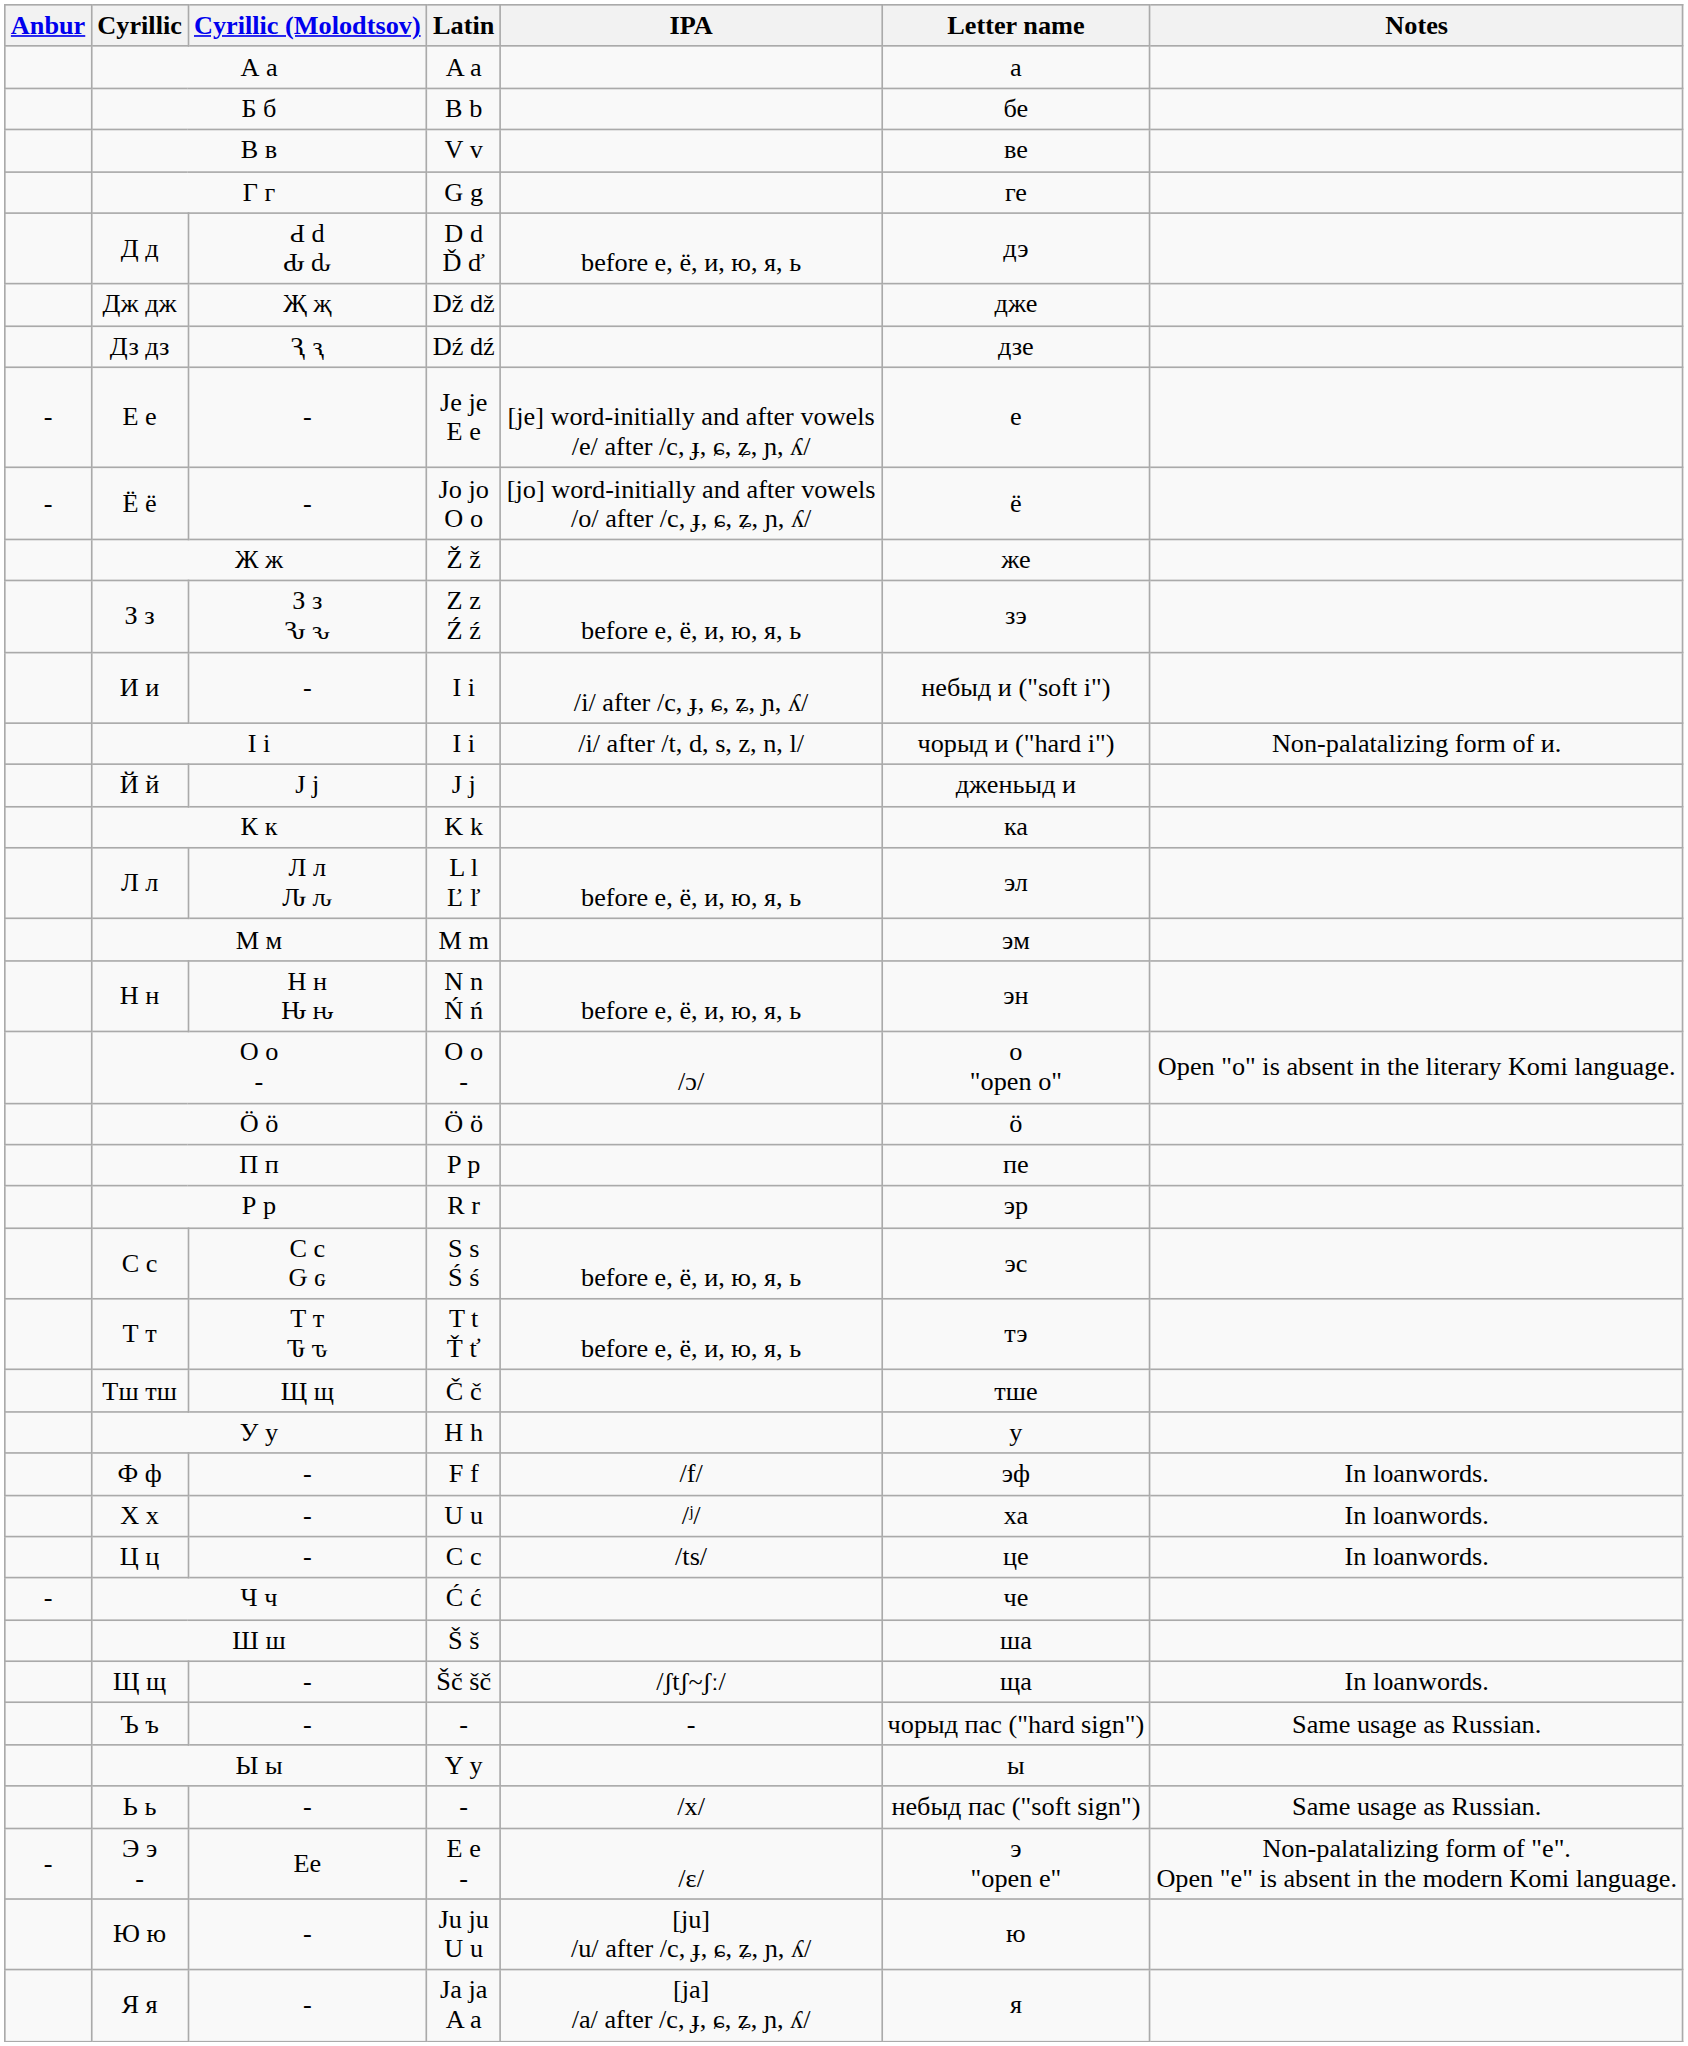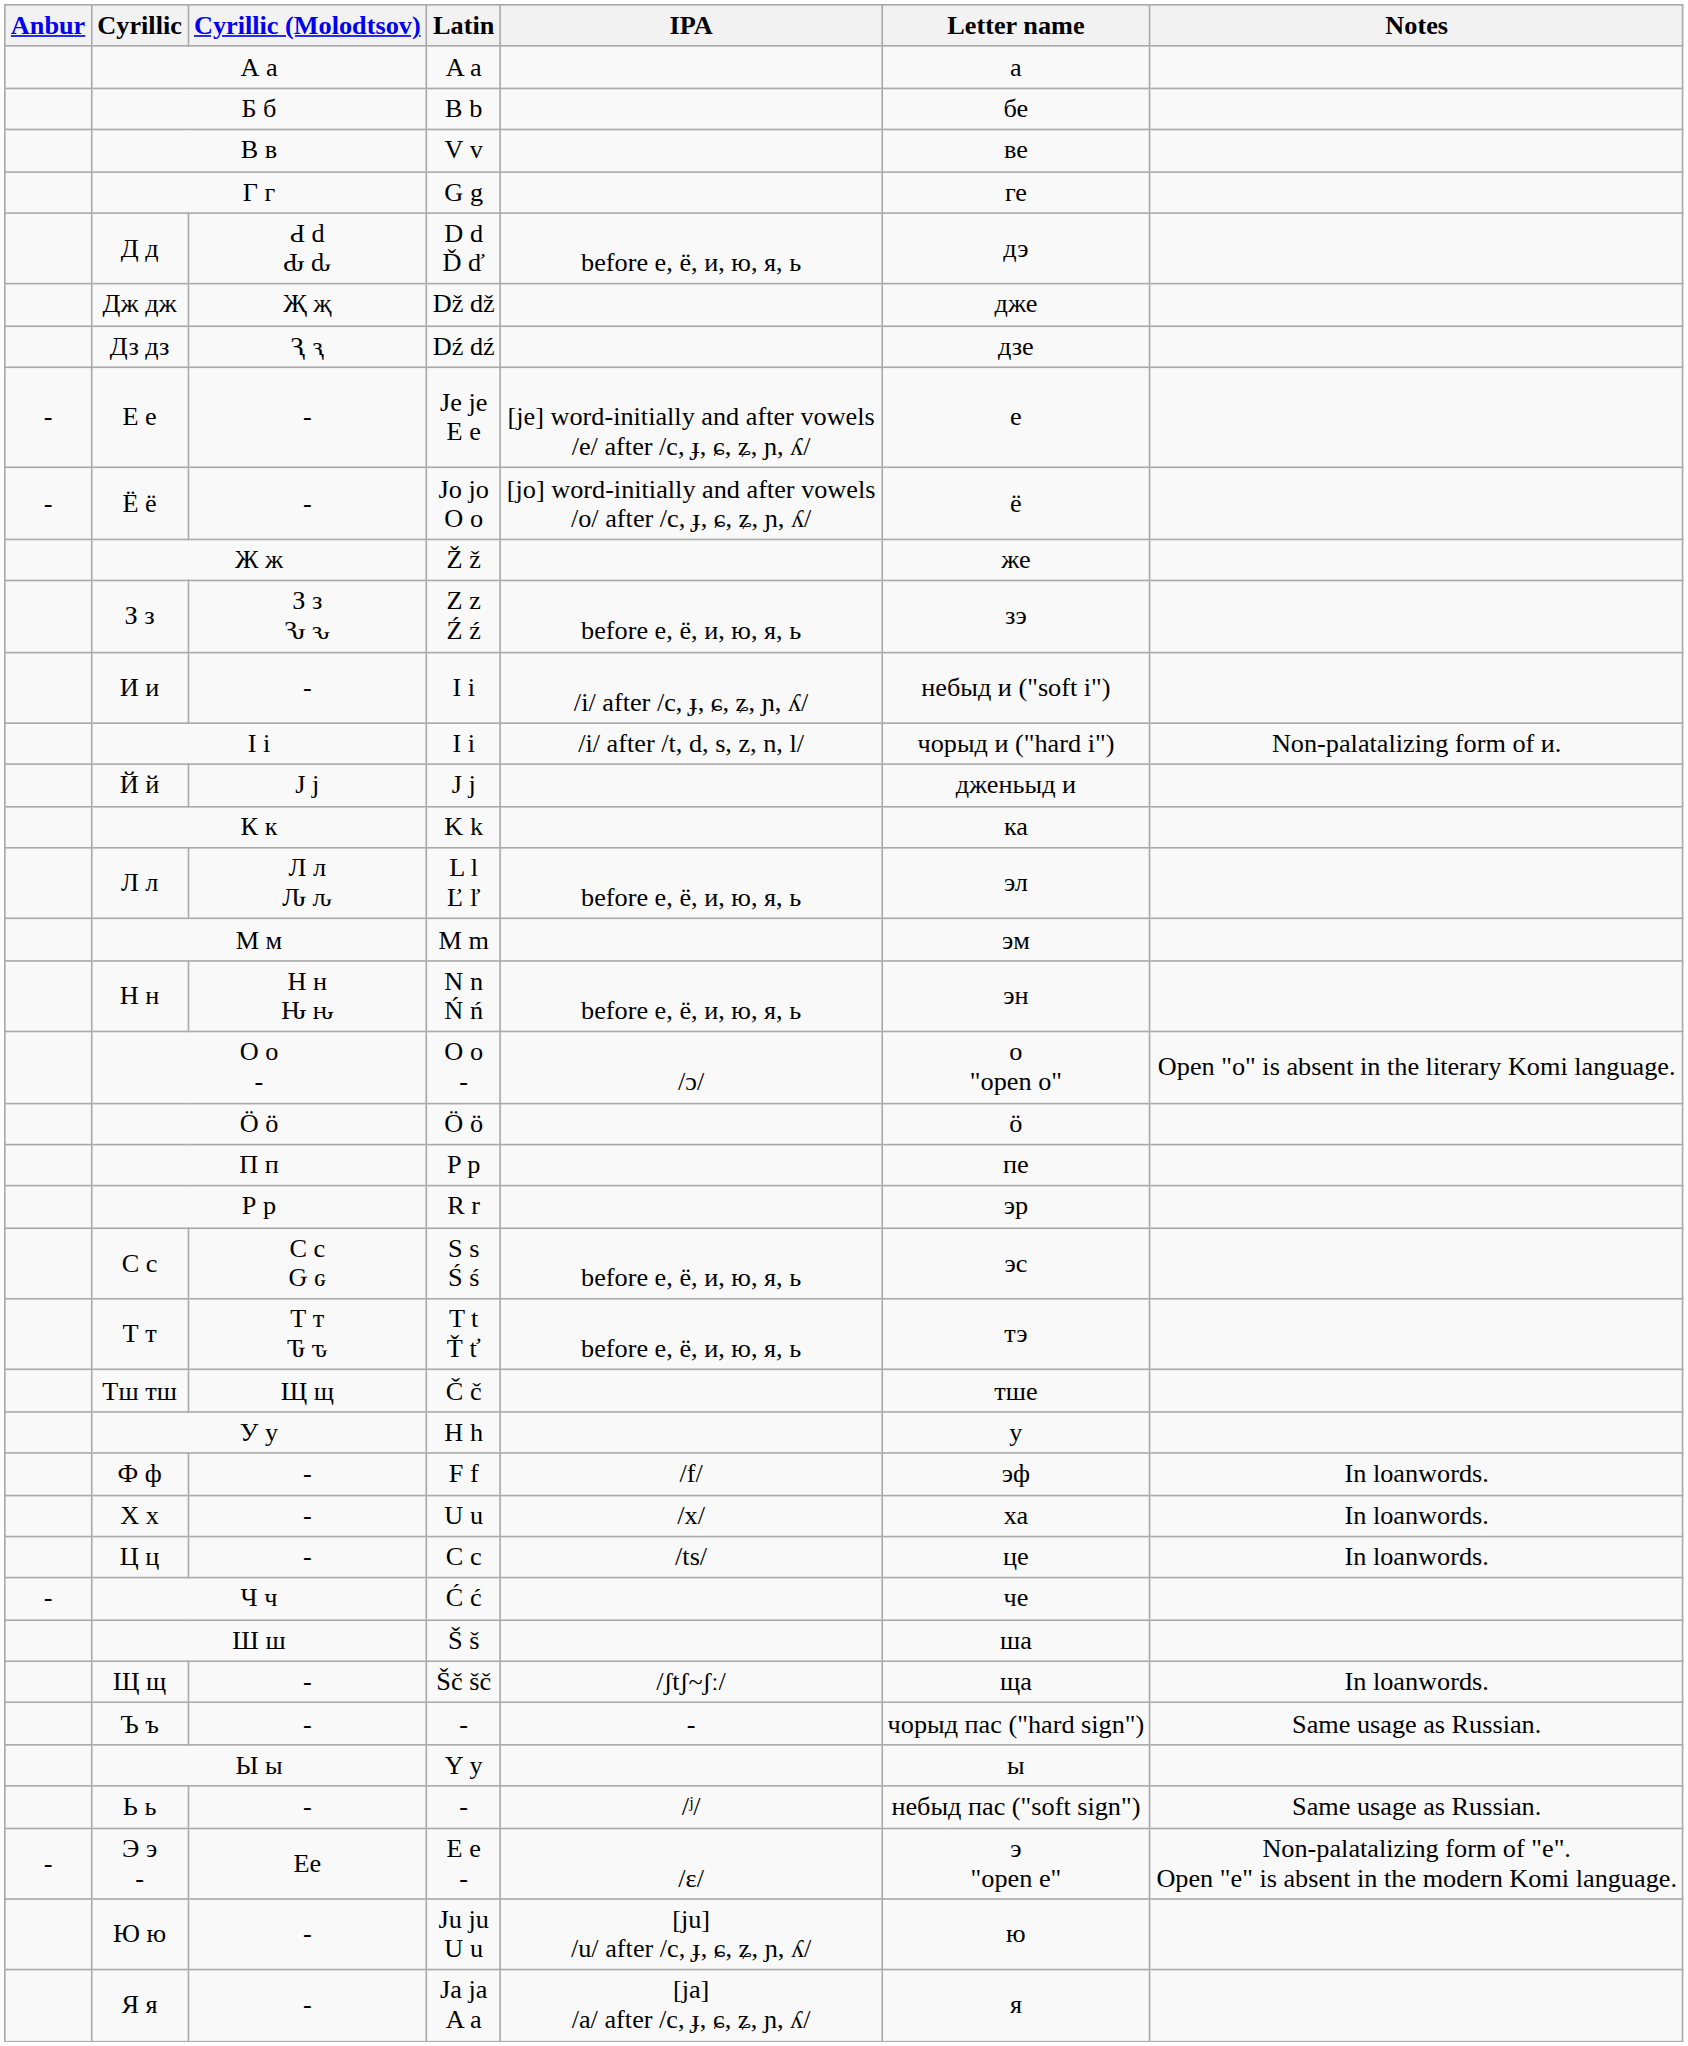Х х | IPA: /ʲ/ -> /x/
Ь ь | IPA: /x/ -> /ʲ/
